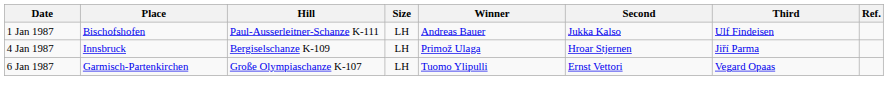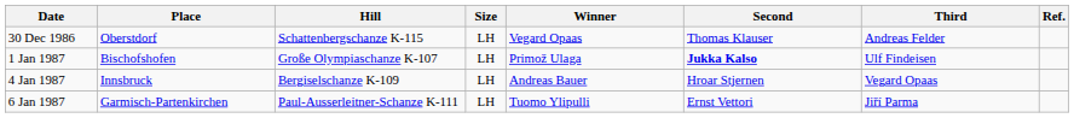+ row: 30 Dec 1986 | Oberstdorf | Schattenbergschanze K-115 | LH | Vegard Opaas | Thomas Klauser | Andreas Felder
1 Jan 1987 | Hill: Paul-Ausserleitner-Schanze K-111 -> Große Olympiaschanze K-107
1 Jan 1987 | Winner: Andreas Bauer -> Primož Ulaga
1 Jan 1987 | Second: normal -> bold
4 Jan 1987 | Winner: Primož Ulaga -> Andreas Bauer
4 Jan 1987 | Third: Jiří Parma -> Vegard Opaas
6 Jan 1987 | Hill: Große Olympiaschanze K-107 -> Paul-Ausserleitner-Schanze K-111
6 Jan 1987 | Third: Vegard Opaas -> Jiří Parma
